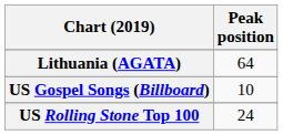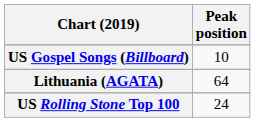rows swapped: Lithuania (AGATA) <-> US Gospel Songs (Billboard)
